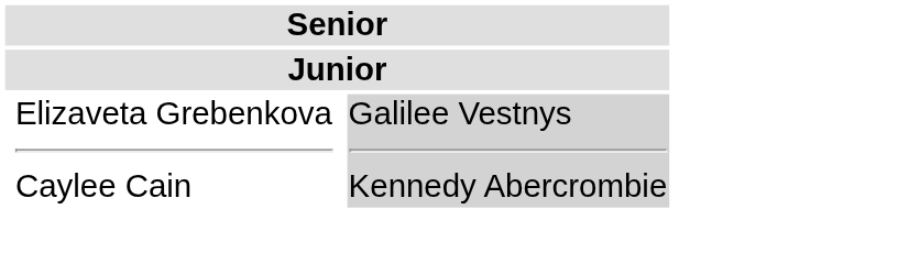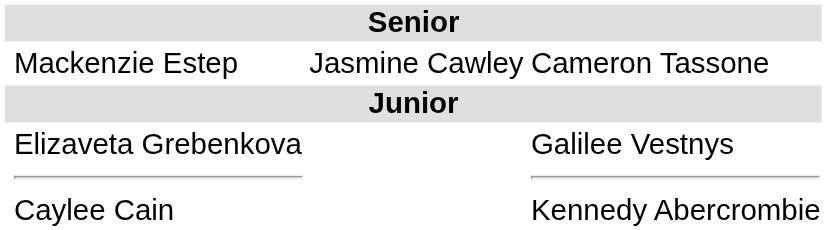+ row: Mackenzie Estep | Jasmine Cawley | Cameron Tassone
Elizaveta Grebenkova Caylee Cain | column 4: lightgrey background -> no background
